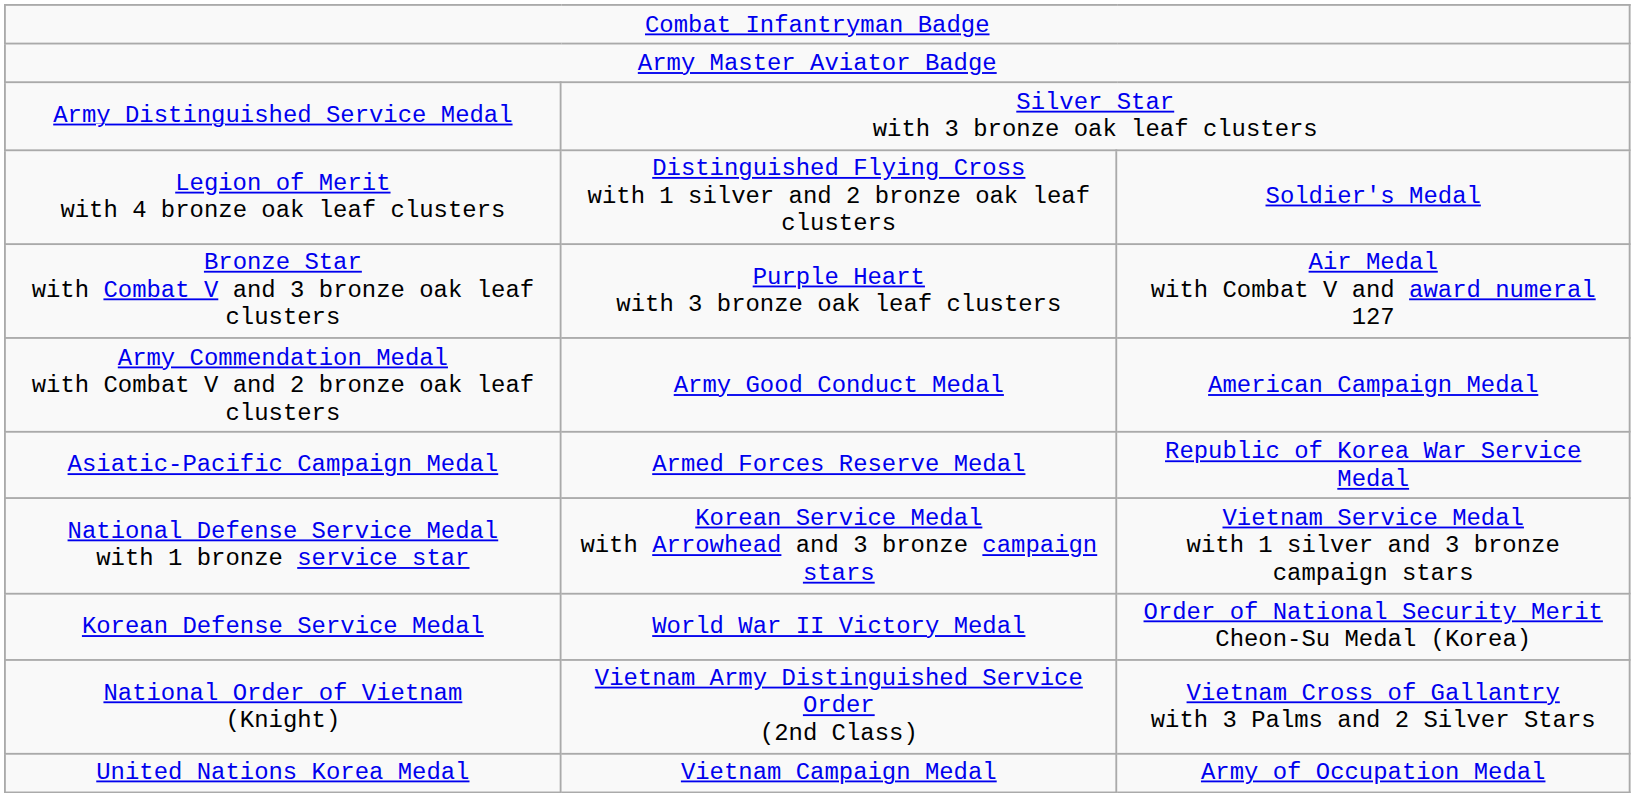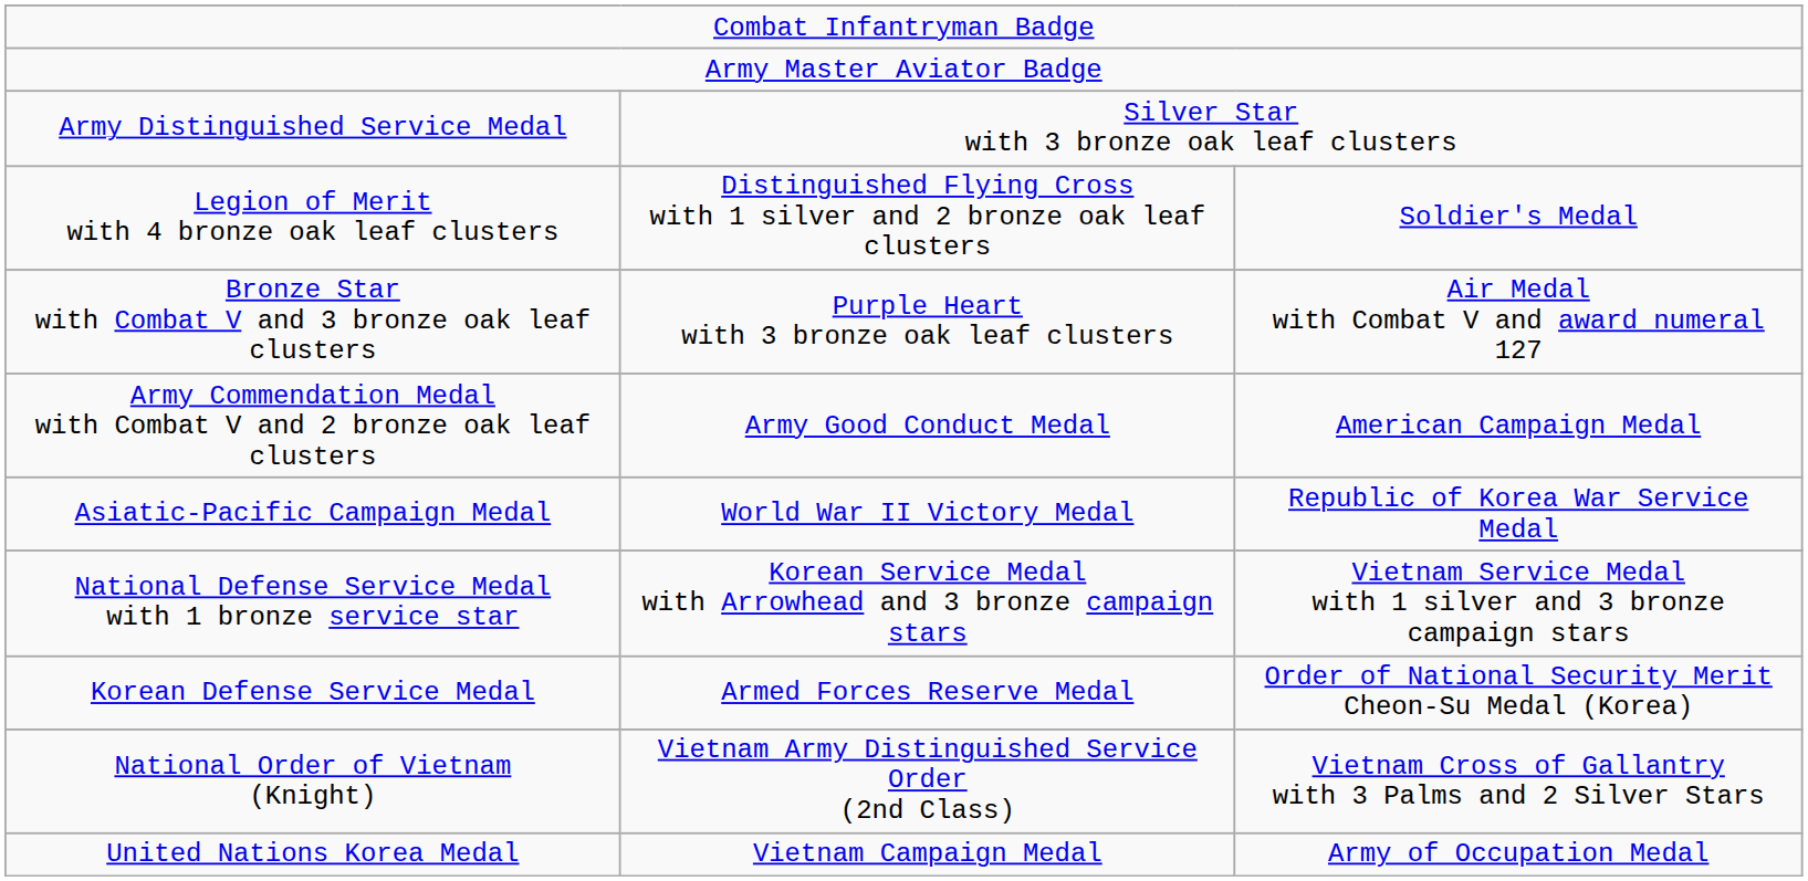Asiatic-Pacific Campaign Medal | column 2: Armed Forces Reserve Medal -> World War II Victory Medal
Korean Defense Service Medal | column 2: World War II Victory Medal -> Armed Forces Reserve Medal
